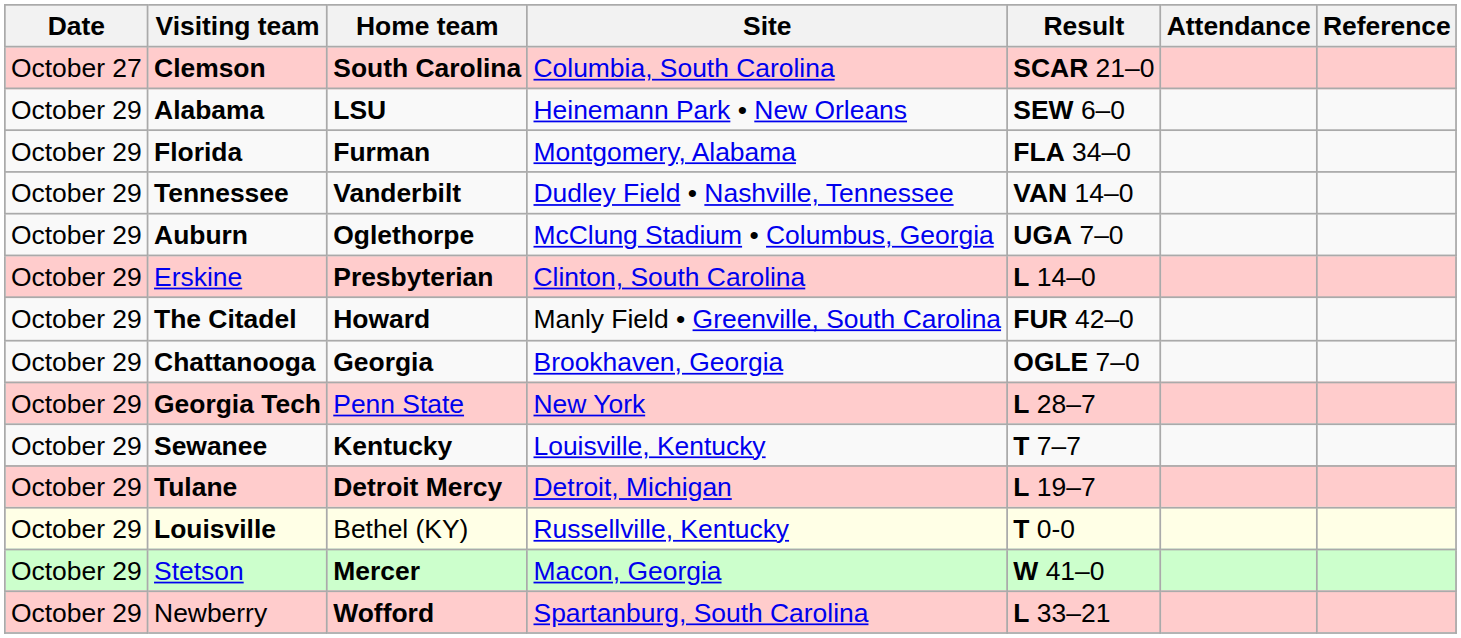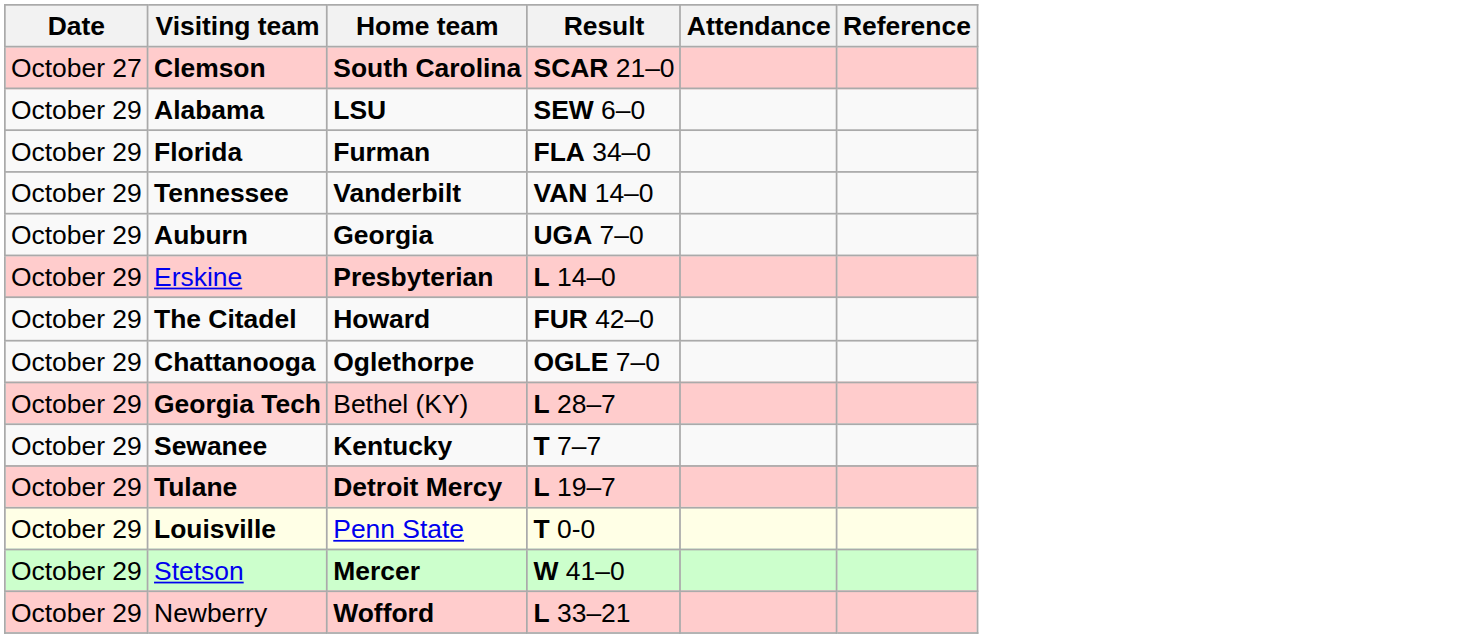- column: Site | Columbia, South Carolina | Heinemann Park • New Orleans | Montgomery, Alabama | Dudley Field • Nashville, Tennessee | McClung Stadium • Columbus, Georgia | Clinton, South Carolina | Manly Field • Greenville, South Carolina | Brookhaven, Georgia | New York | Louisville, Kentucky | Detroit, Michigan | Russellville, Kentucky | Macon, Georgia | Spartanburg, South Carolina
Auburn | Home team: Oglethorpe -> Georgia
Chattanooga | Home team: Georgia -> Oglethorpe
Georgia Tech | Home team: Penn State -> Bethel (KY)
Louisville | Home team: Bethel (KY) -> Penn State
